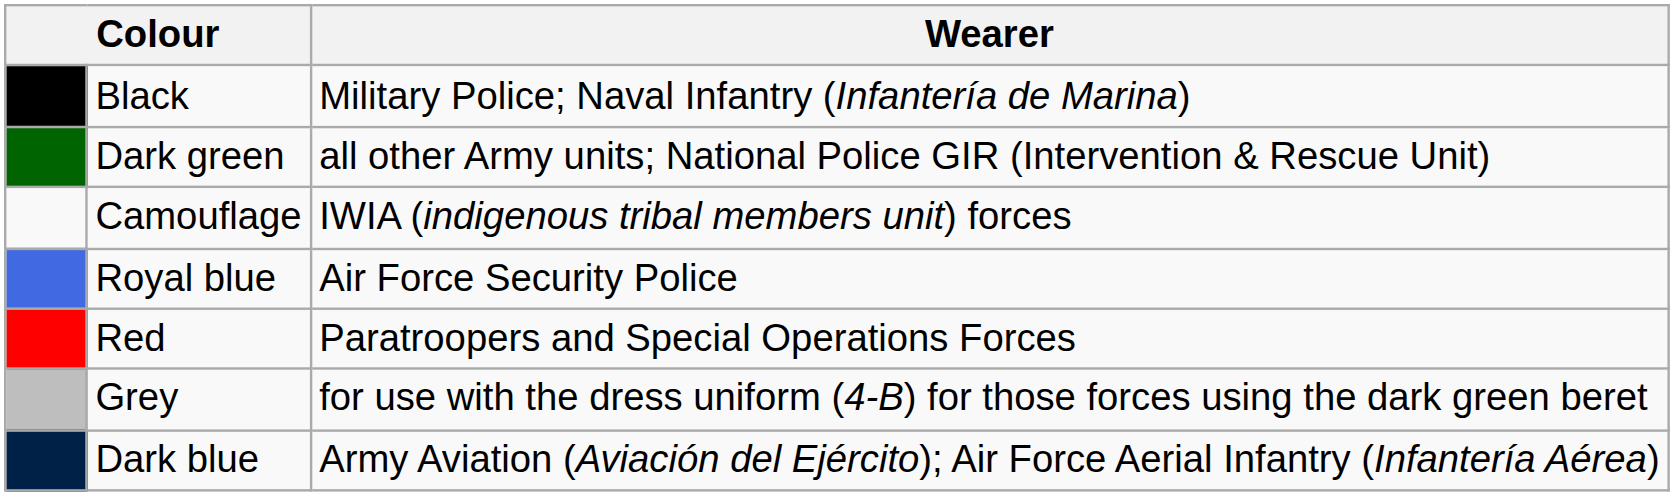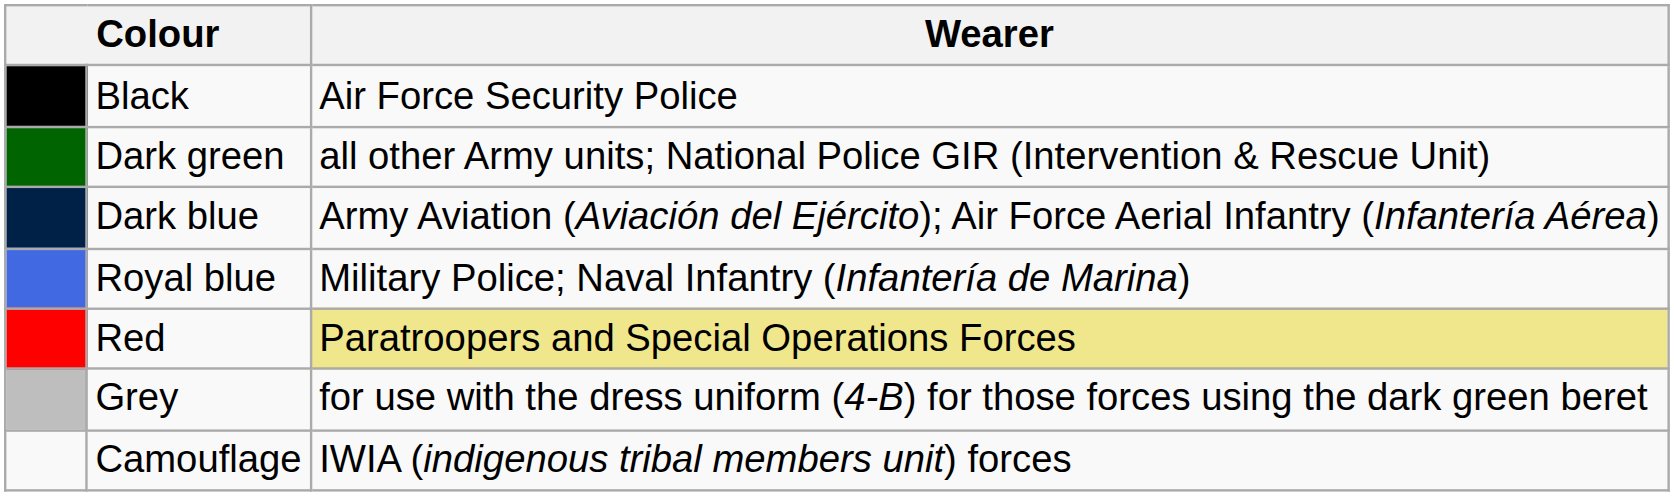Black | Wearer: Military Police; Naval Infantry (Infantería de Marina) -> Air Force Security Police
rows swapped: Dark blue <-> Camouflage
Royal blue | Wearer: Air Force Security Police -> Military Police; Naval Infantry (Infantería de Marina)
Red | Wearer: no background -> khaki background
